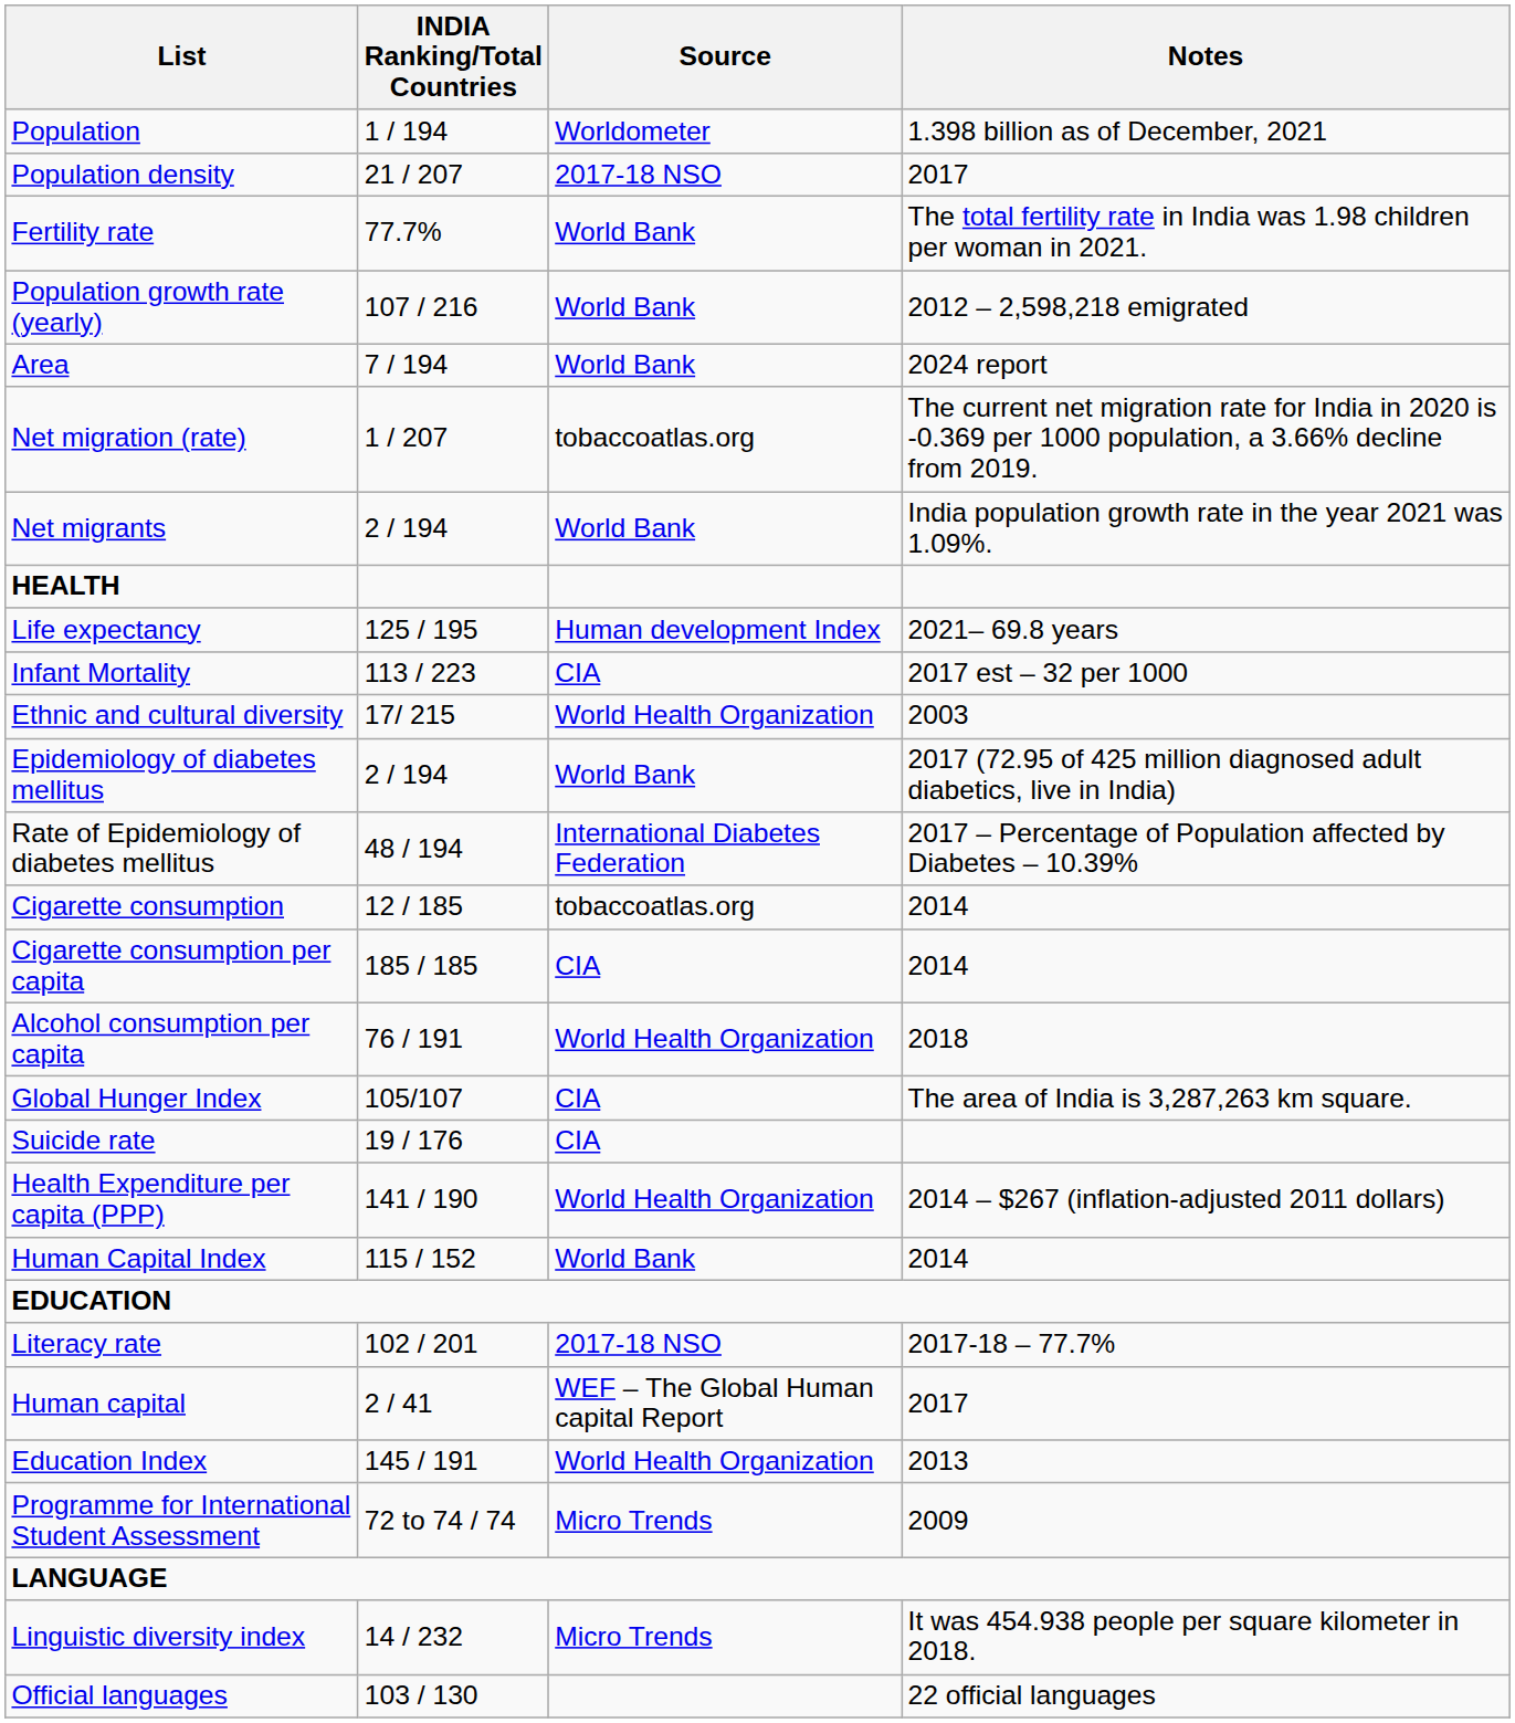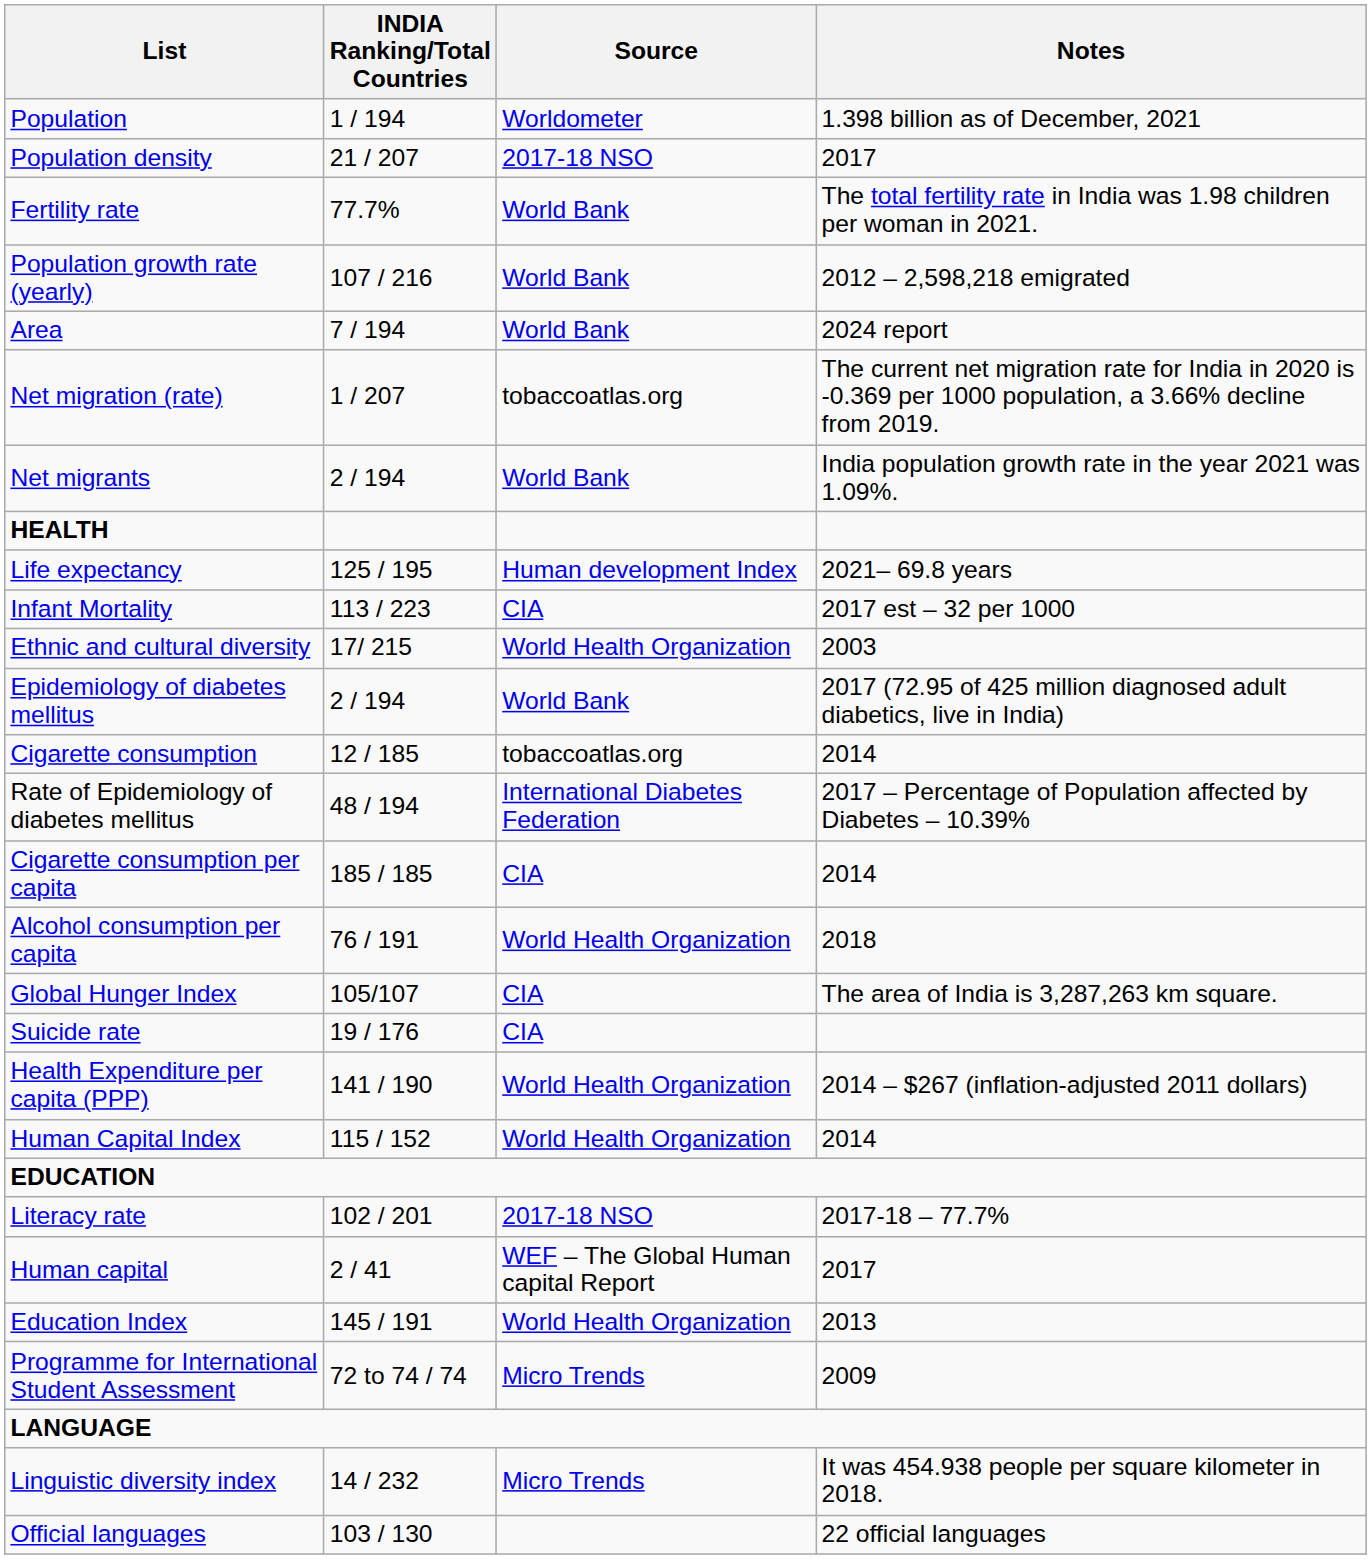rows swapped: Rate of Epidemiology of diabetes mellitus <-> Cigarette consumption
Human Capital Index | Source: World Bank -> World Health Organization
